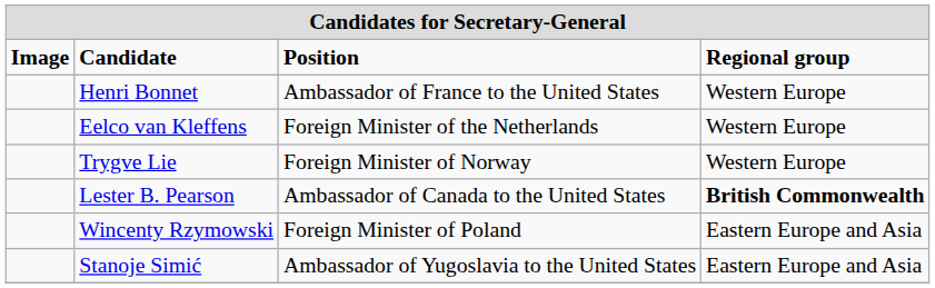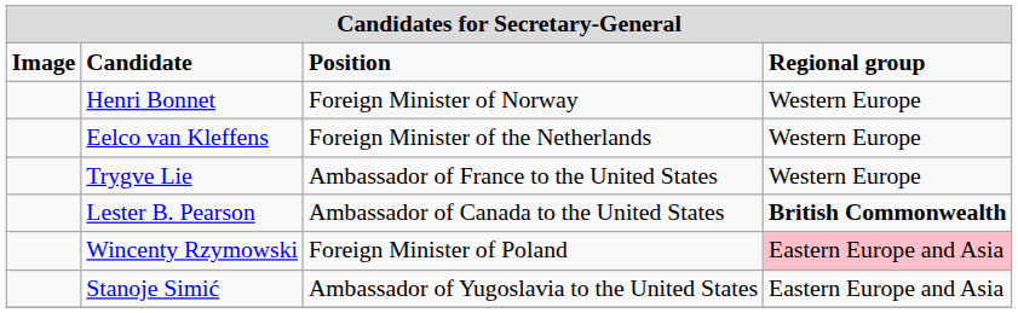Henri Bonnet | column 3: Ambassador of France to the United States -> Foreign Minister of Norway
Trygve Lie | column 3: Foreign Minister of Norway -> Ambassador of France to the United States
Wincenty Rzymowski | column 4: no background -> pink background
